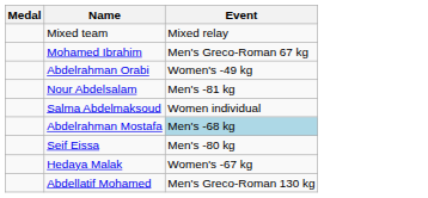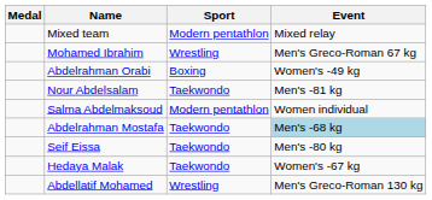+ column: Sport | Modern pentathlon | Wrestling | Boxing | Taekwondo | Modern pentathlon | Taekwondo | Taekwondo | Taekwondo | Wrestling
